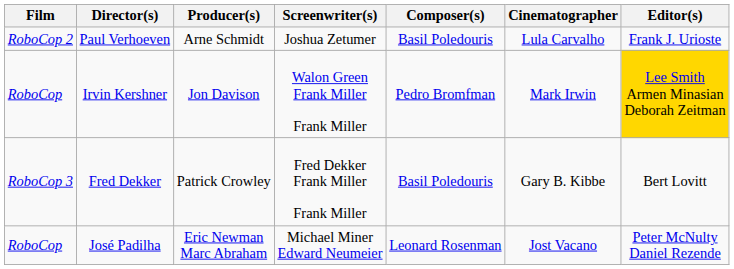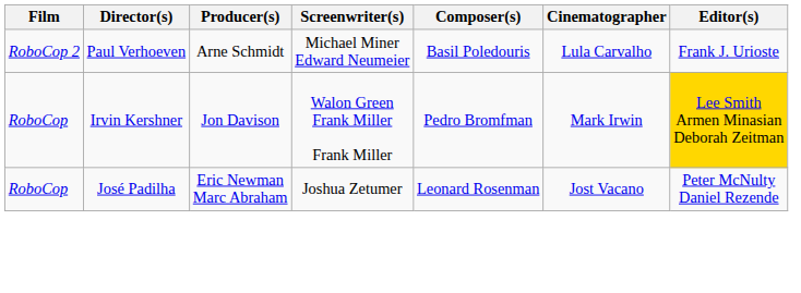Paul Verhoeven | Screenwriter(s): Joshua Zetumer -> Michael Miner Edward Neumeier
- row: RoboCop 3 | Fred Dekker | Patrick Crowley | Fred Dekker Frank Miller Frank Miller | Basil Poledouris | Gary B. Kibbe | Bert Lovitt
José Padilha | Screenwriter(s): Michael Miner Edward Neumeier -> Joshua Zetumer
